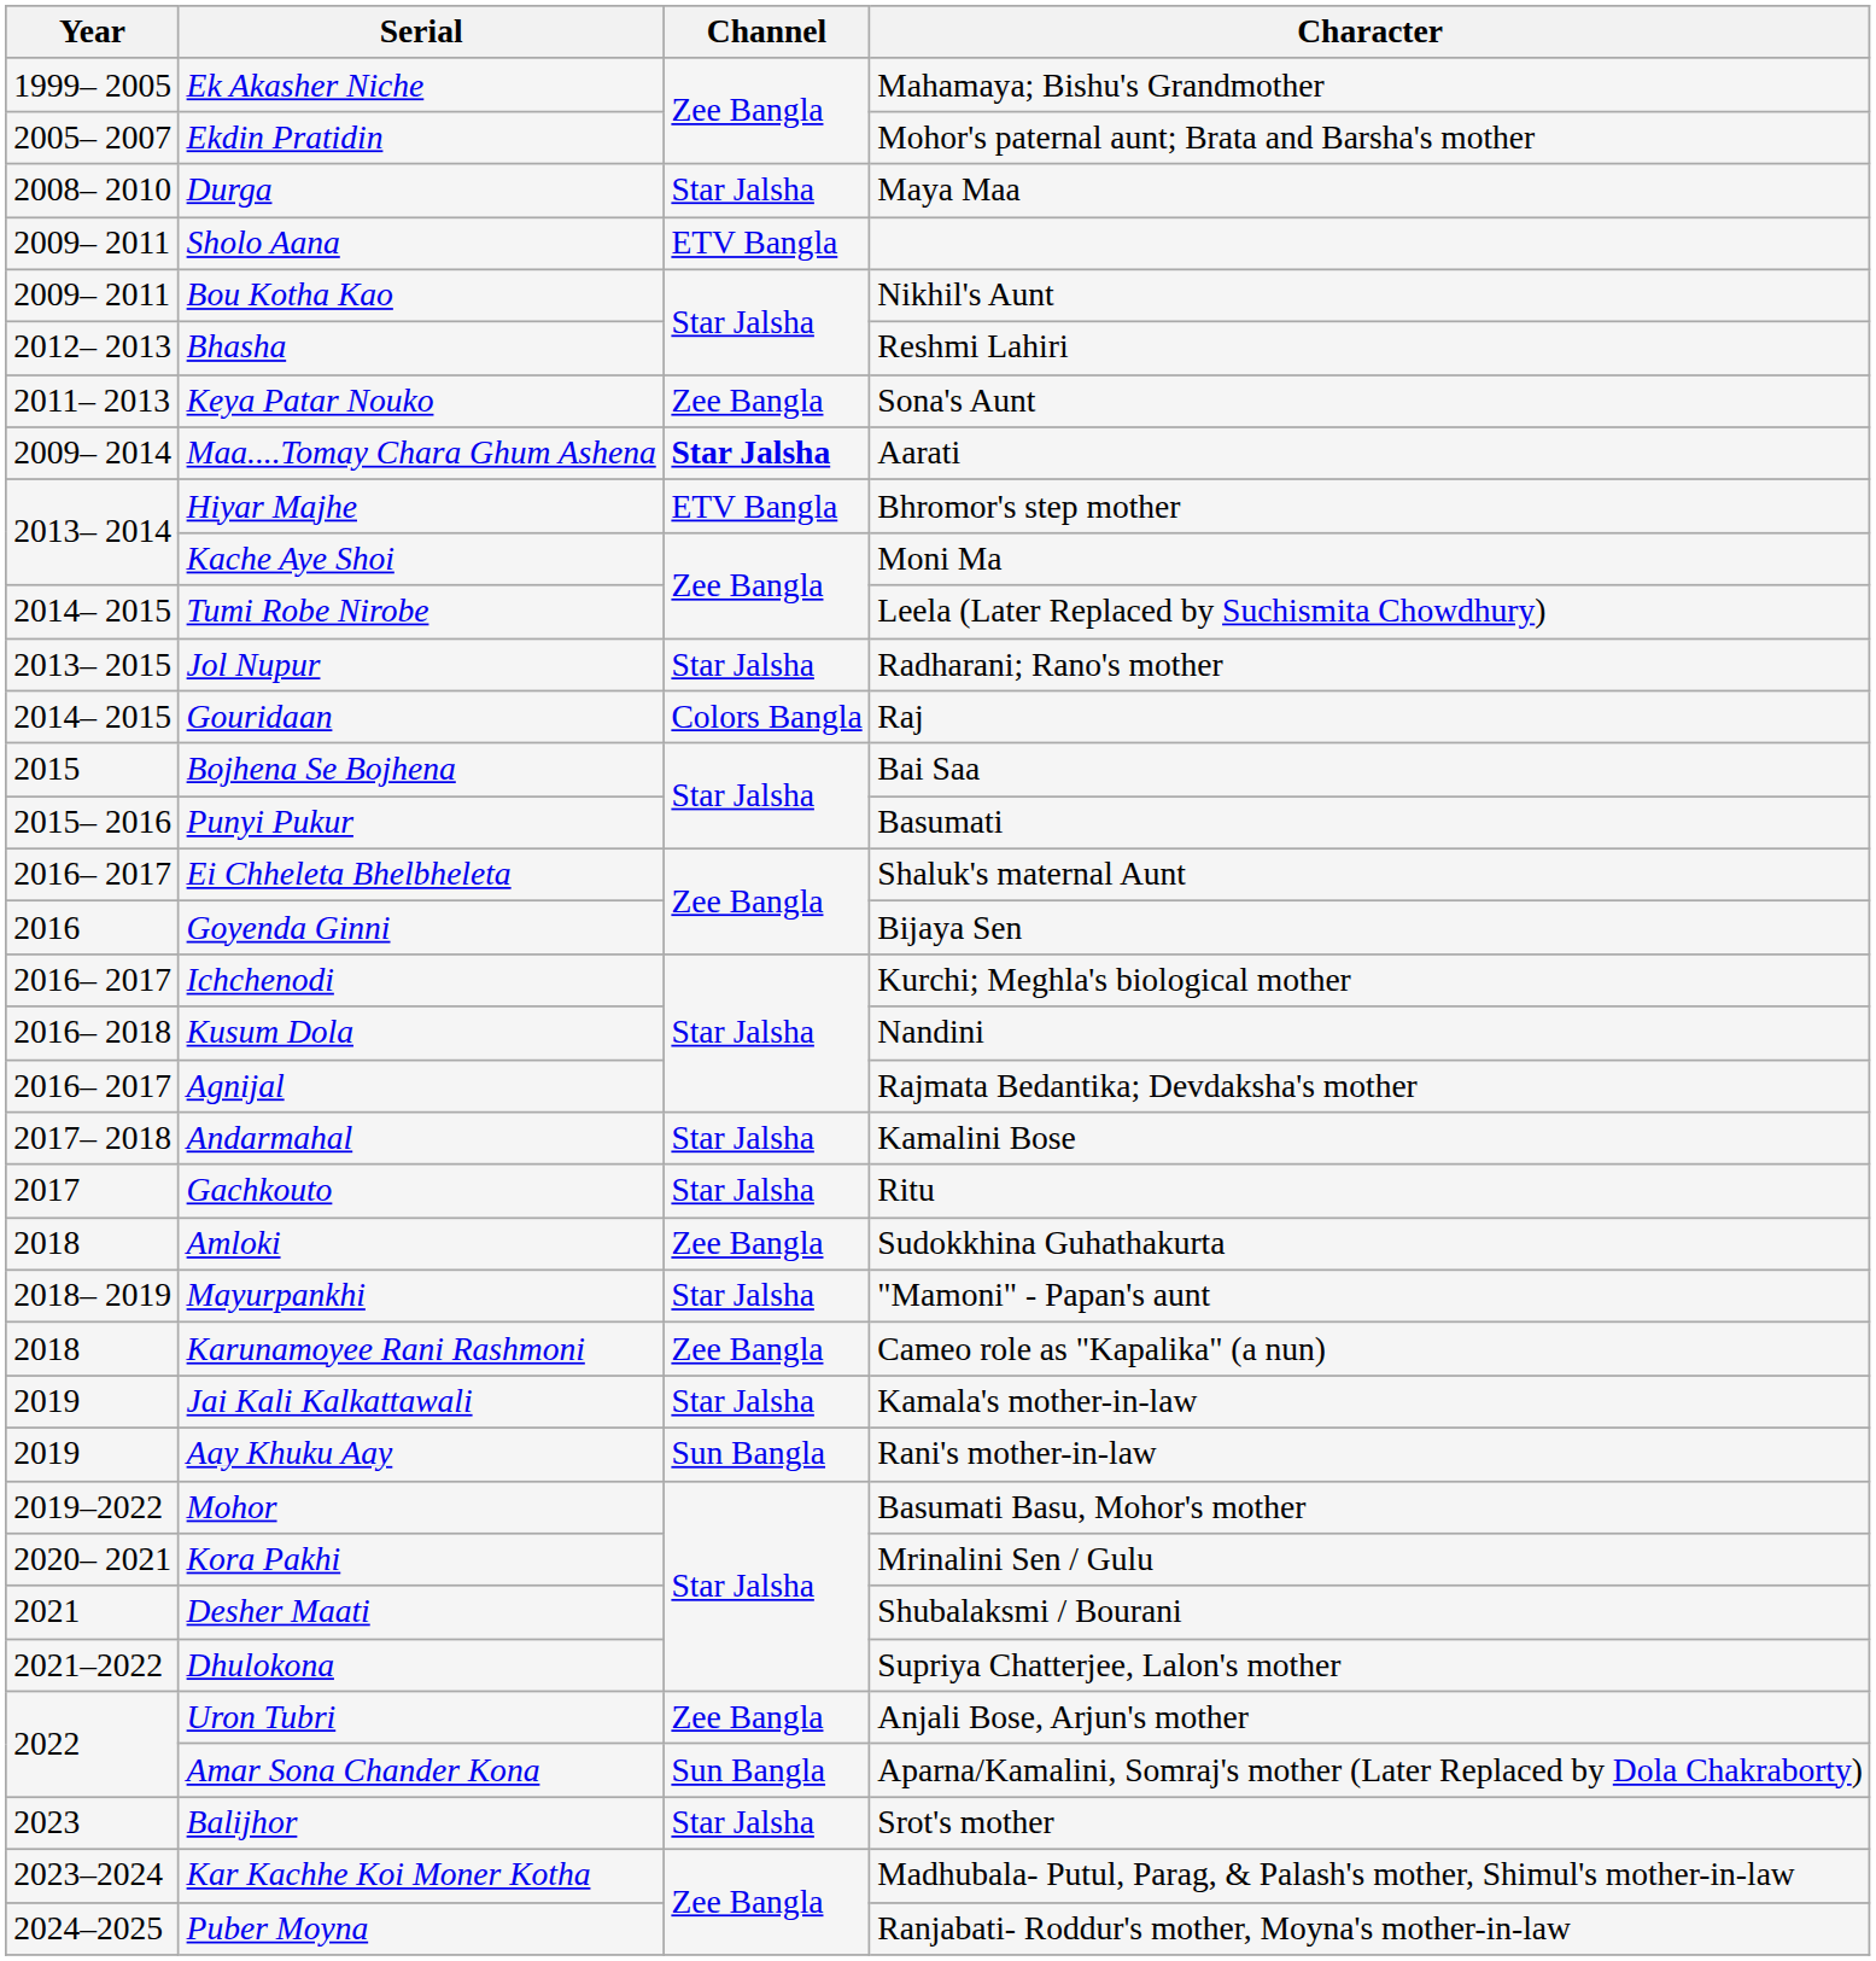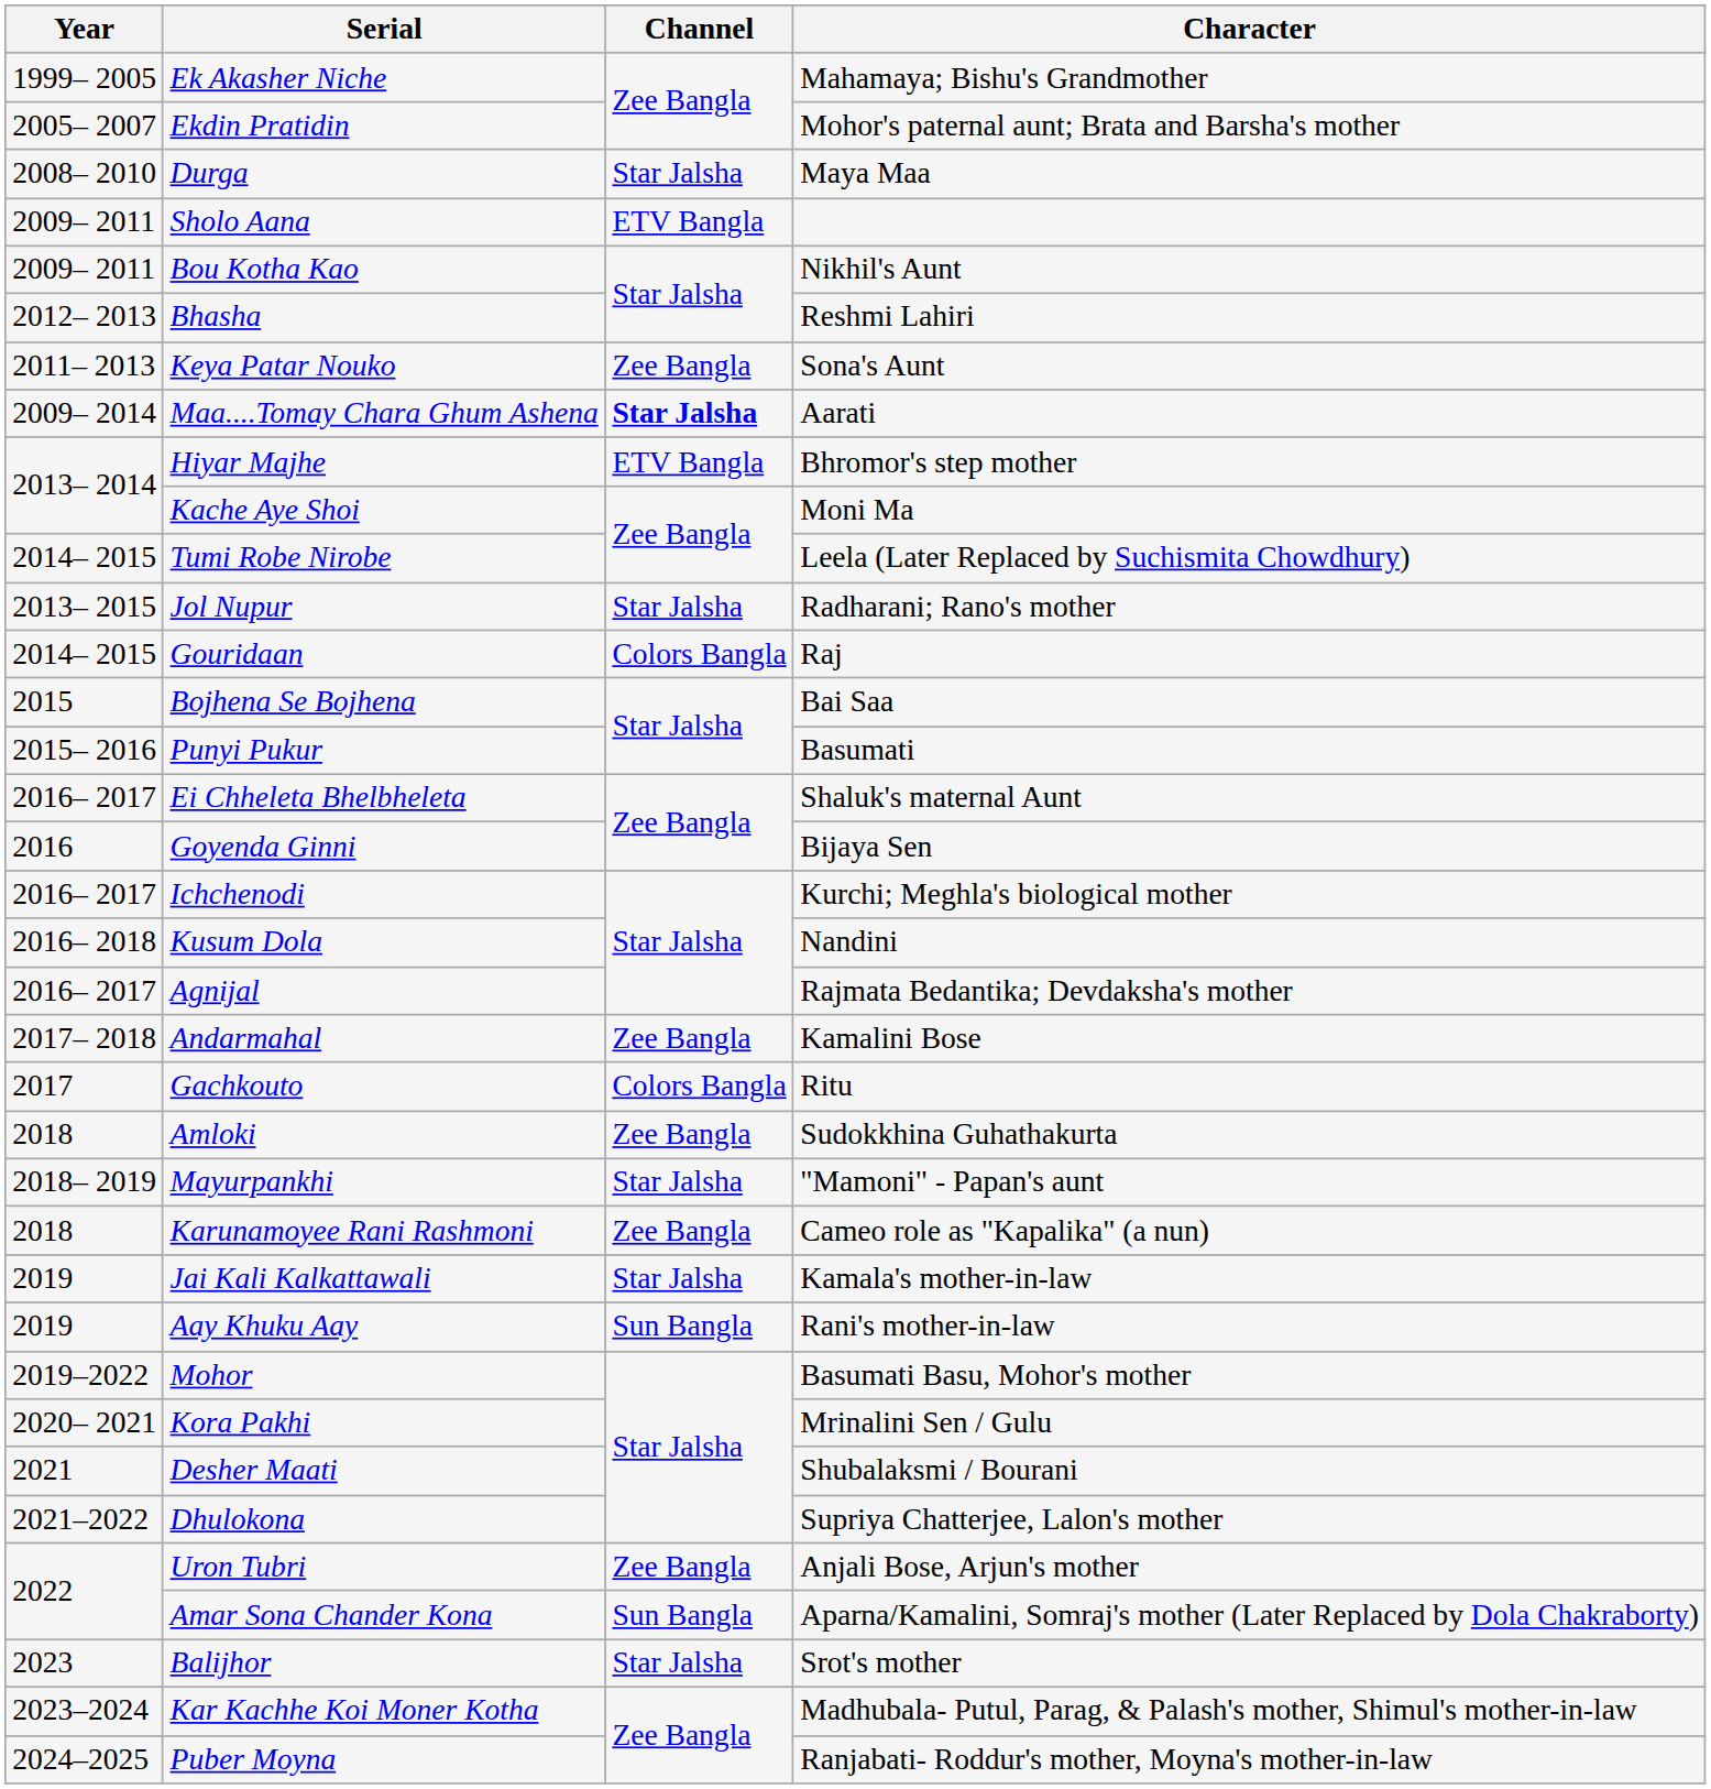Andarmahal | Channel: Star Jalsha -> Zee Bangla
Gachkouto | Channel: Star Jalsha -> Colors Bangla
